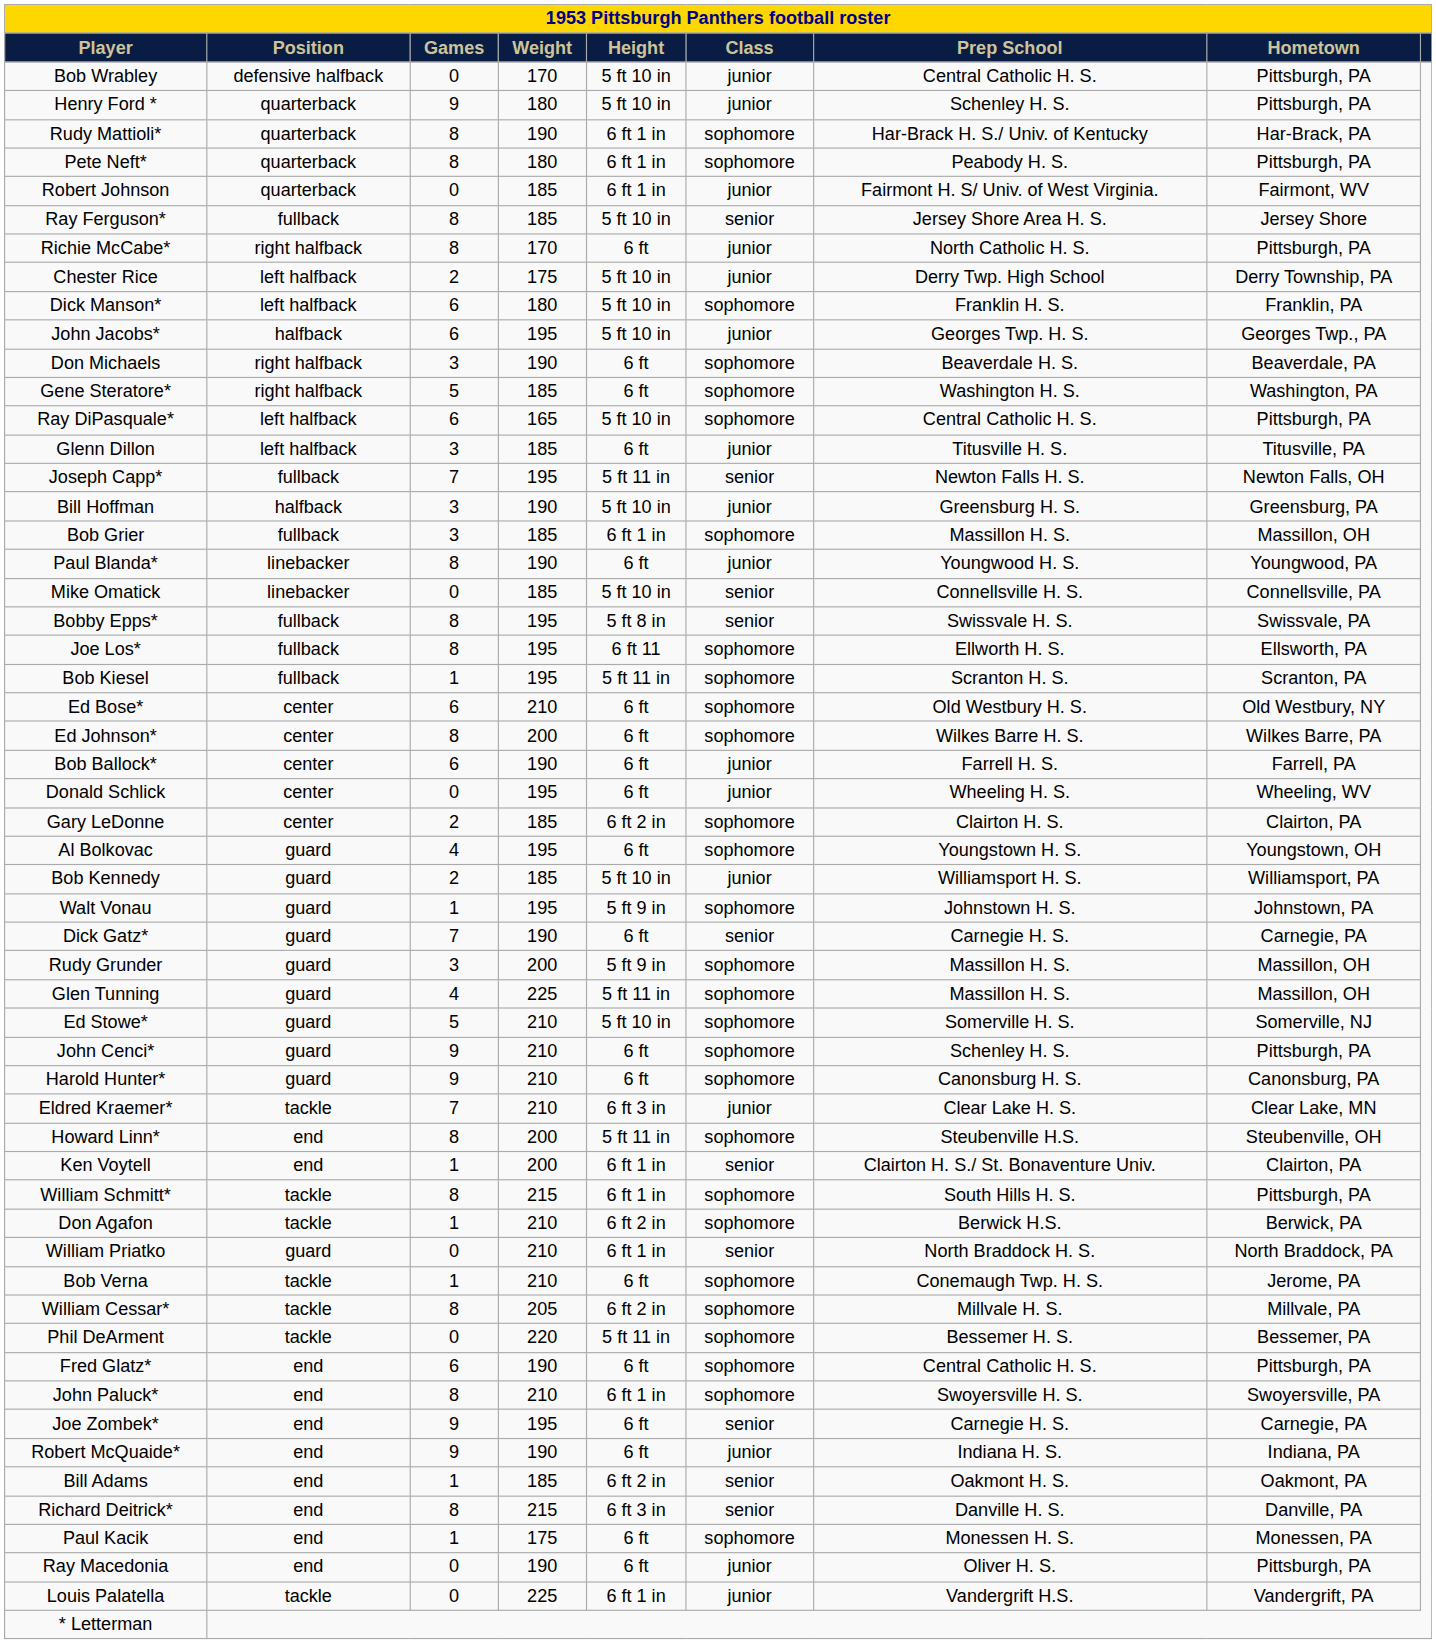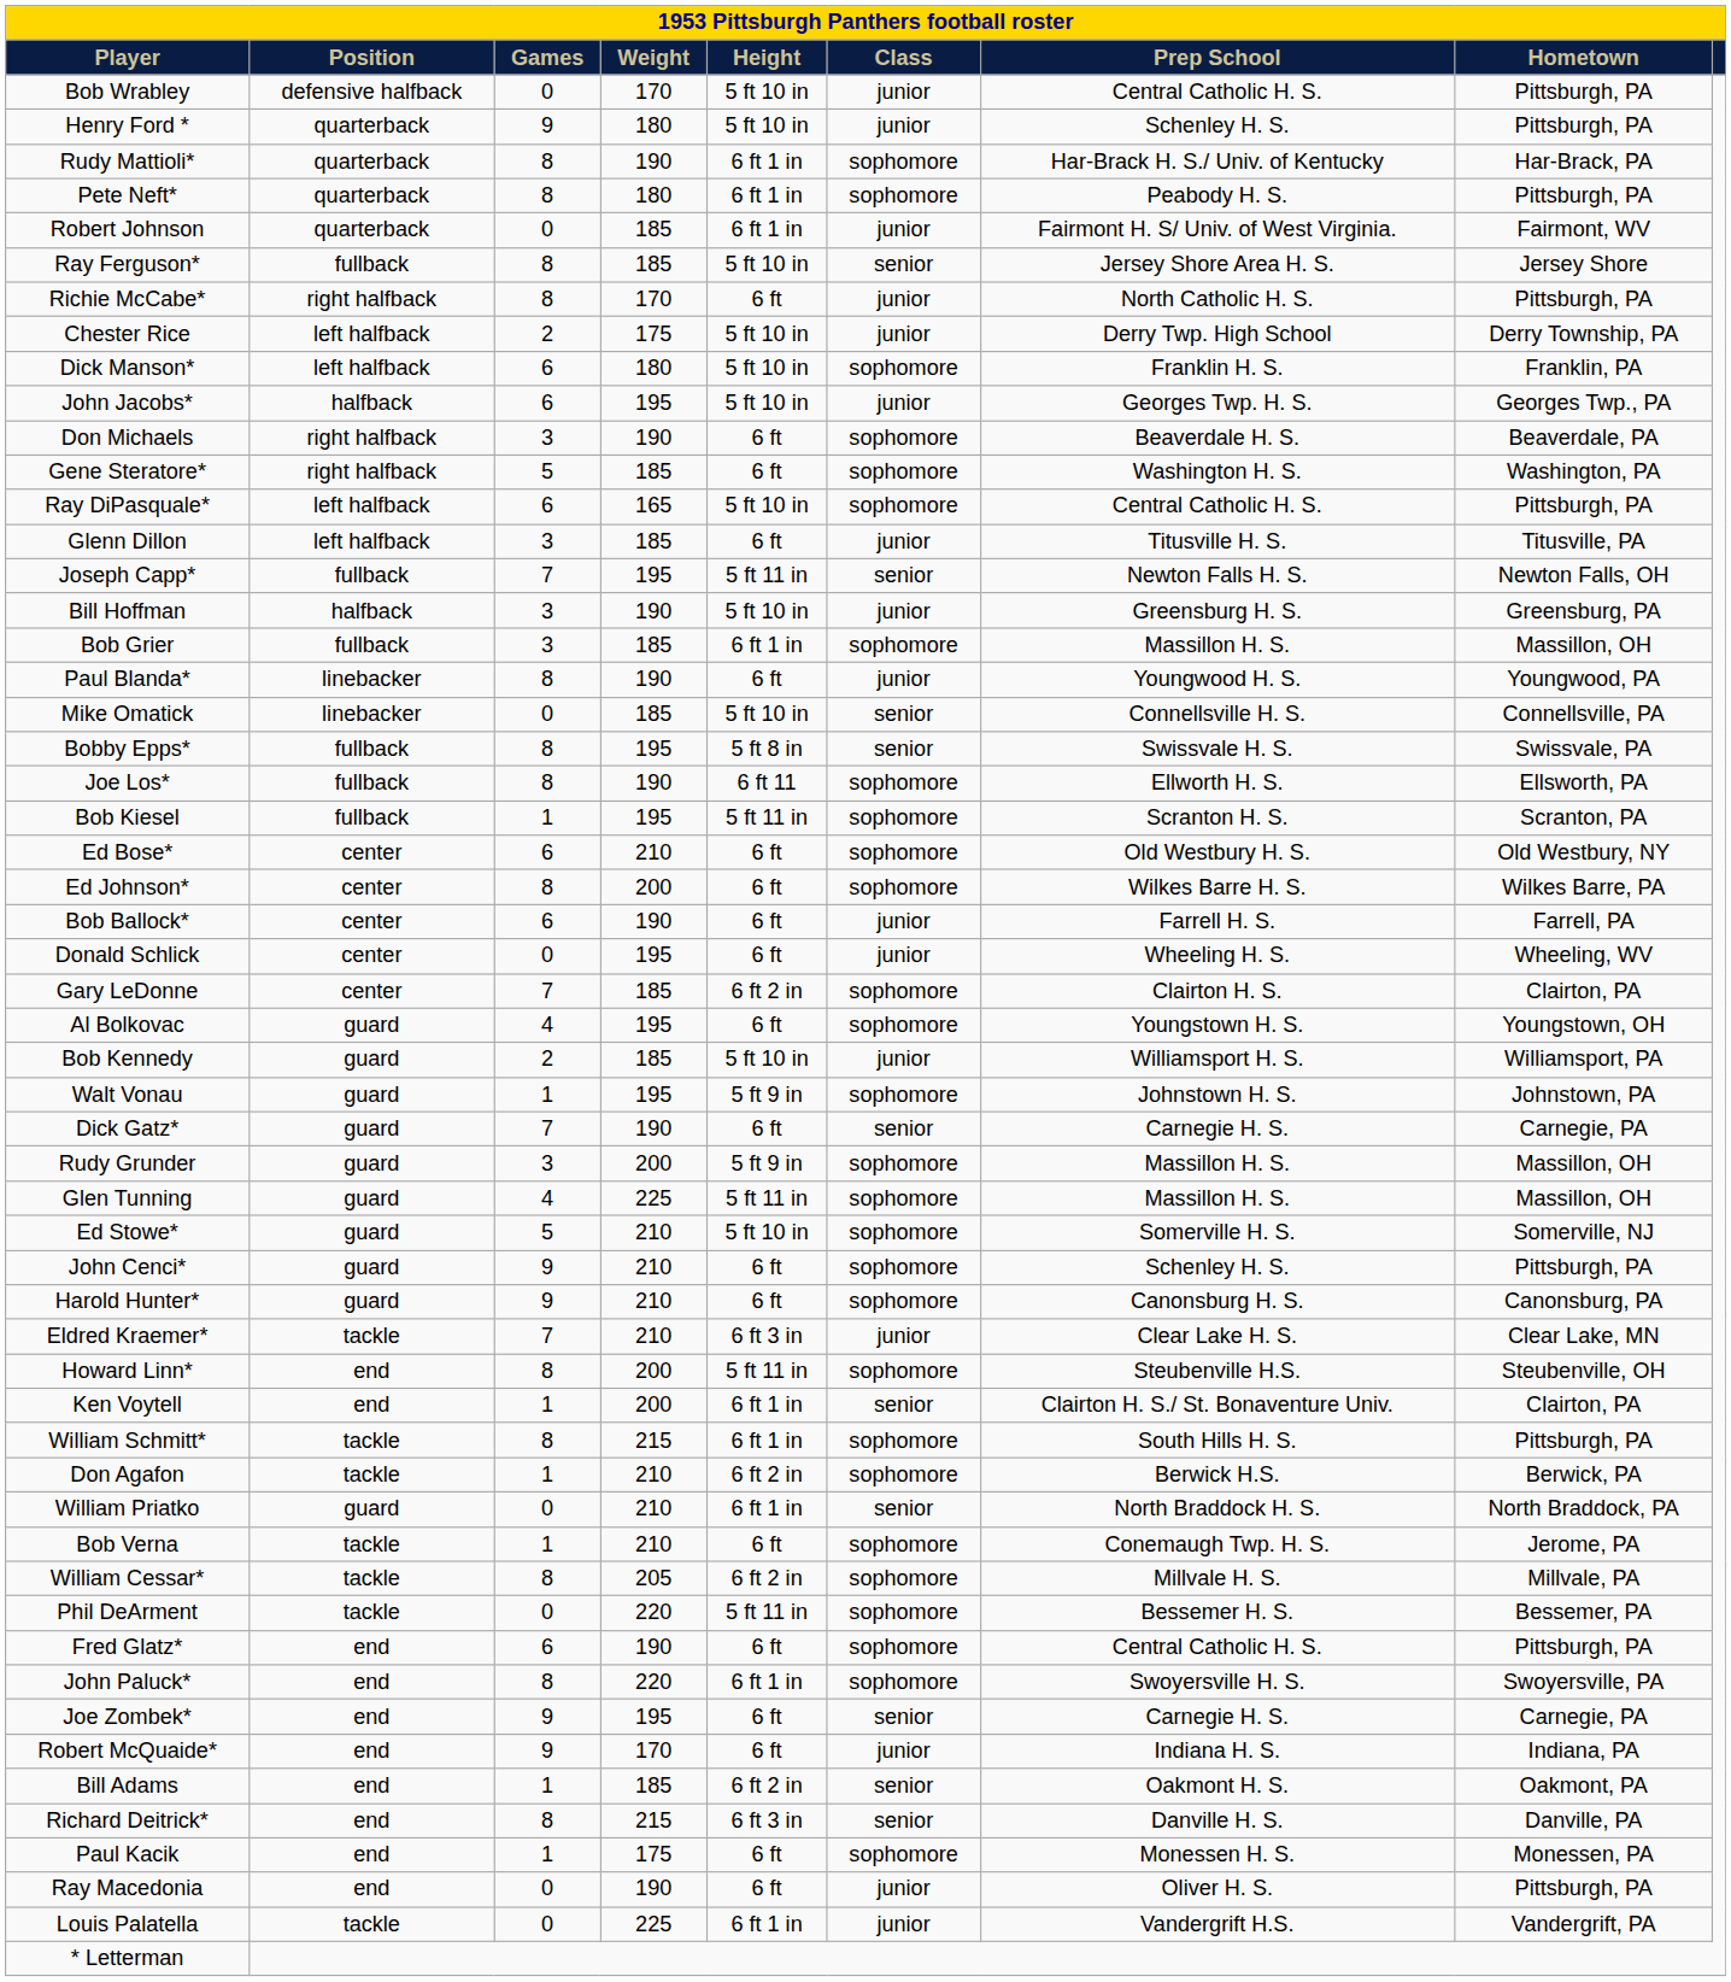Joe Los* | Weight: 195 -> 190
Gary LeDonne | Games: 2 -> 7
John Paluck* | Weight: 210 -> 220
Robert McQuaide* | Weight: 190 -> 170
